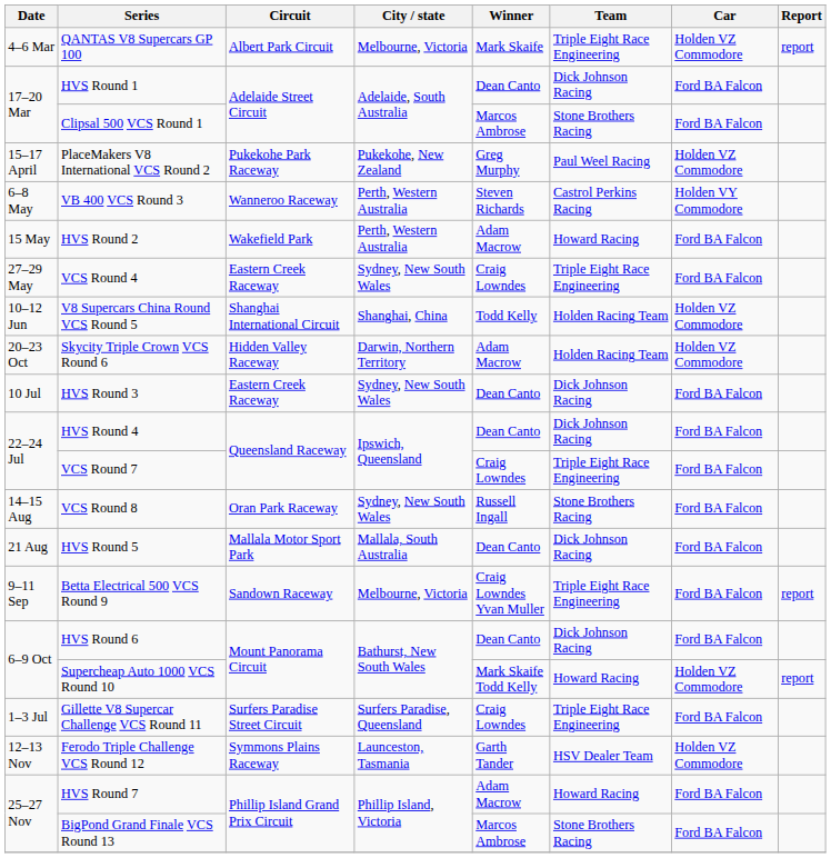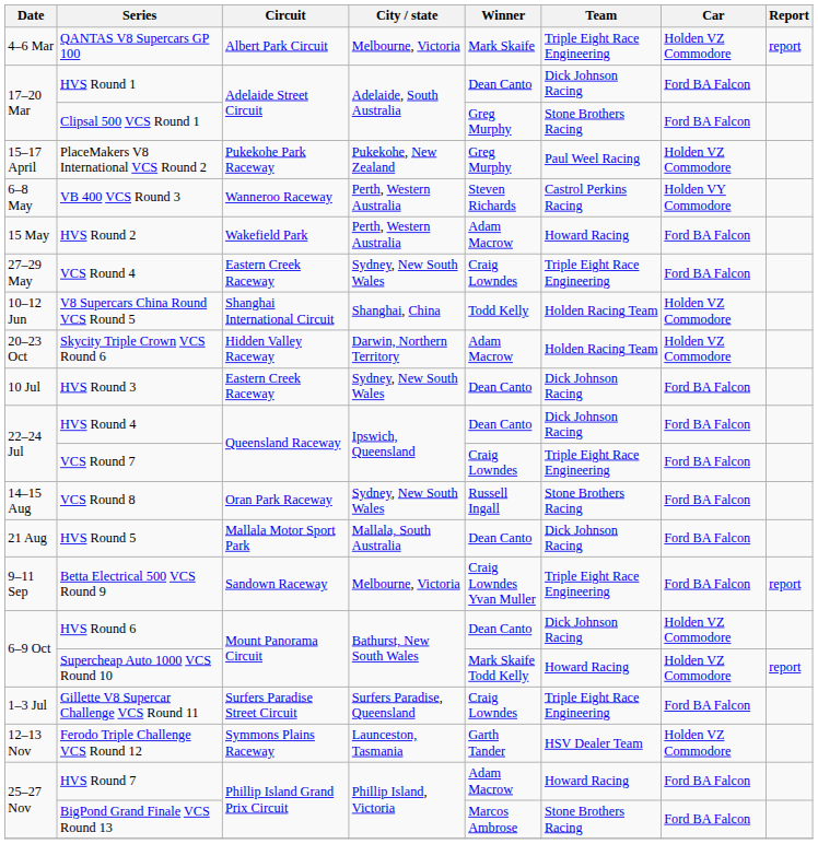Clipsal 500 VCS Round 1 | Winner: Marcos Ambrose -> Greg Murphy
HVS Round 6 | Car: Ford BA Falcon -> Holden VZ Commodore
